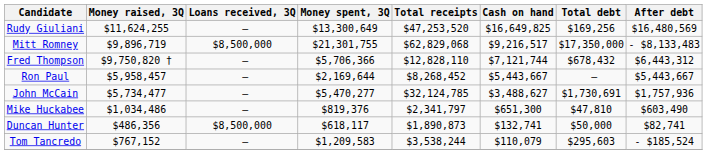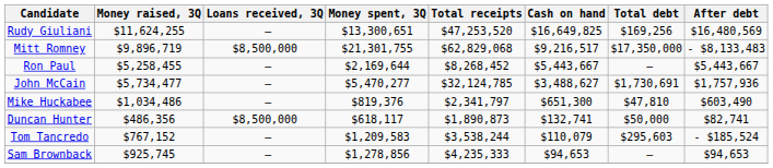Rudy Giuliani | Money spent, 3Q: $13,300,649 -> $13,300,651
- row: Fred Thompson | $9,750,820 † | – | $5,706,366 | $12,828,110 | $7,121,744 | $678,432 | $6,443,312
Ron Paul | Money raised, 3Q: $5,958,457 -> $5,258,455
+ row: Sam Brownback | $925,745 | – | $1,278,856 | $4,235,333 | $94,653 | – | $94,653
